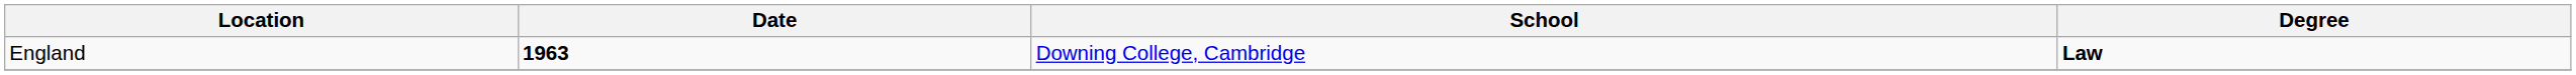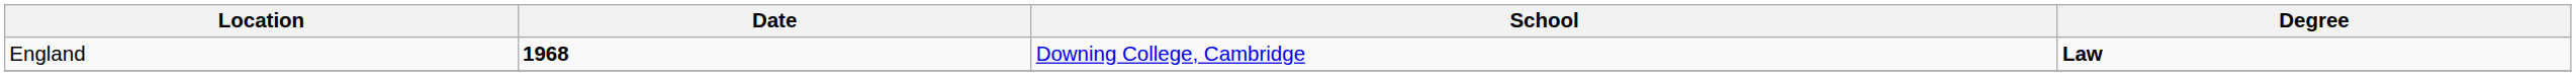England | Date: 1963 -> 1968
